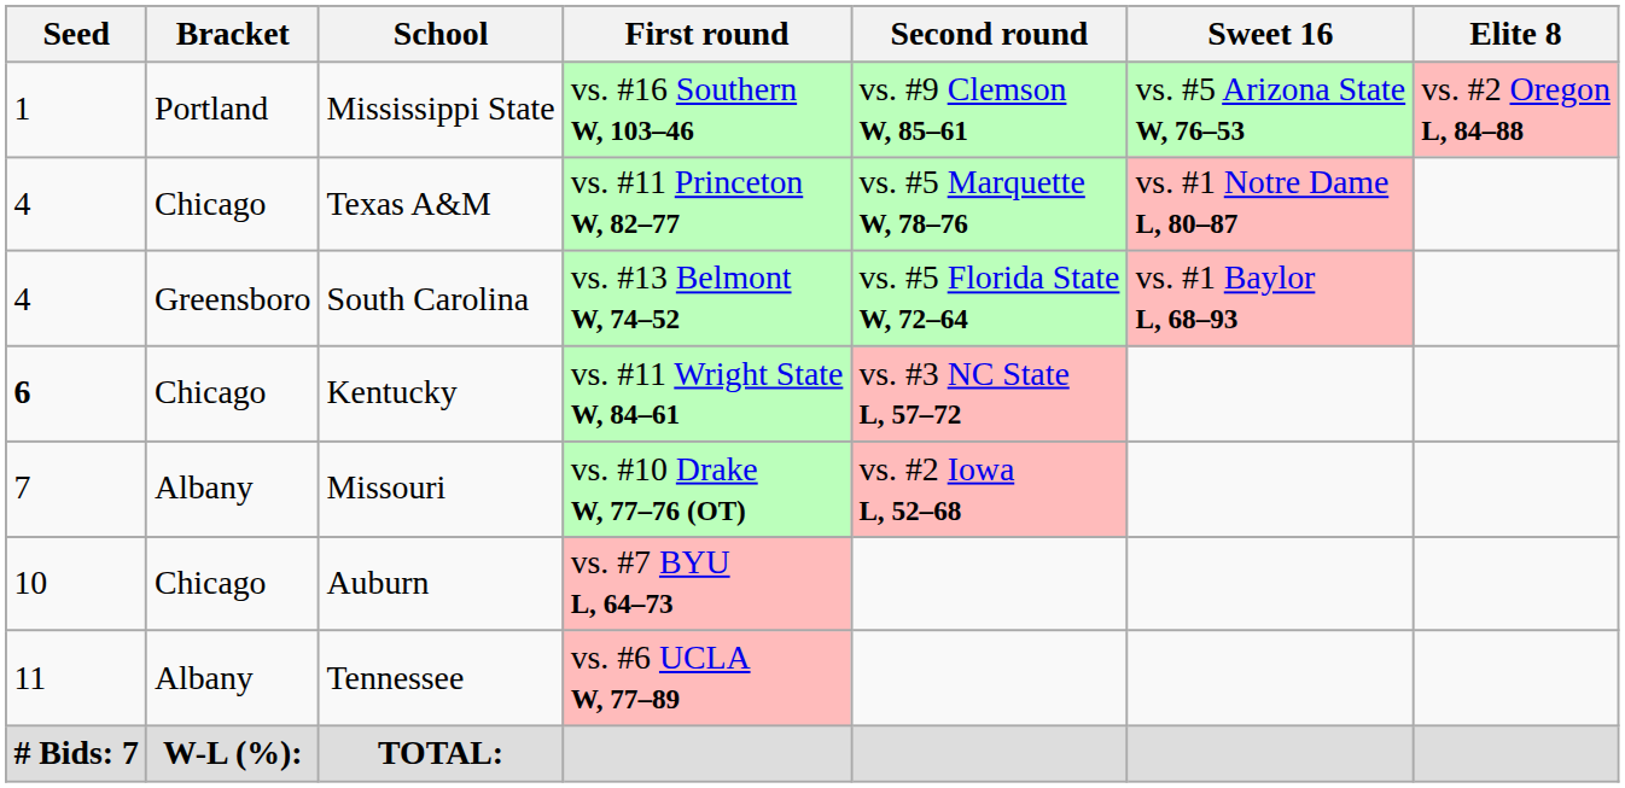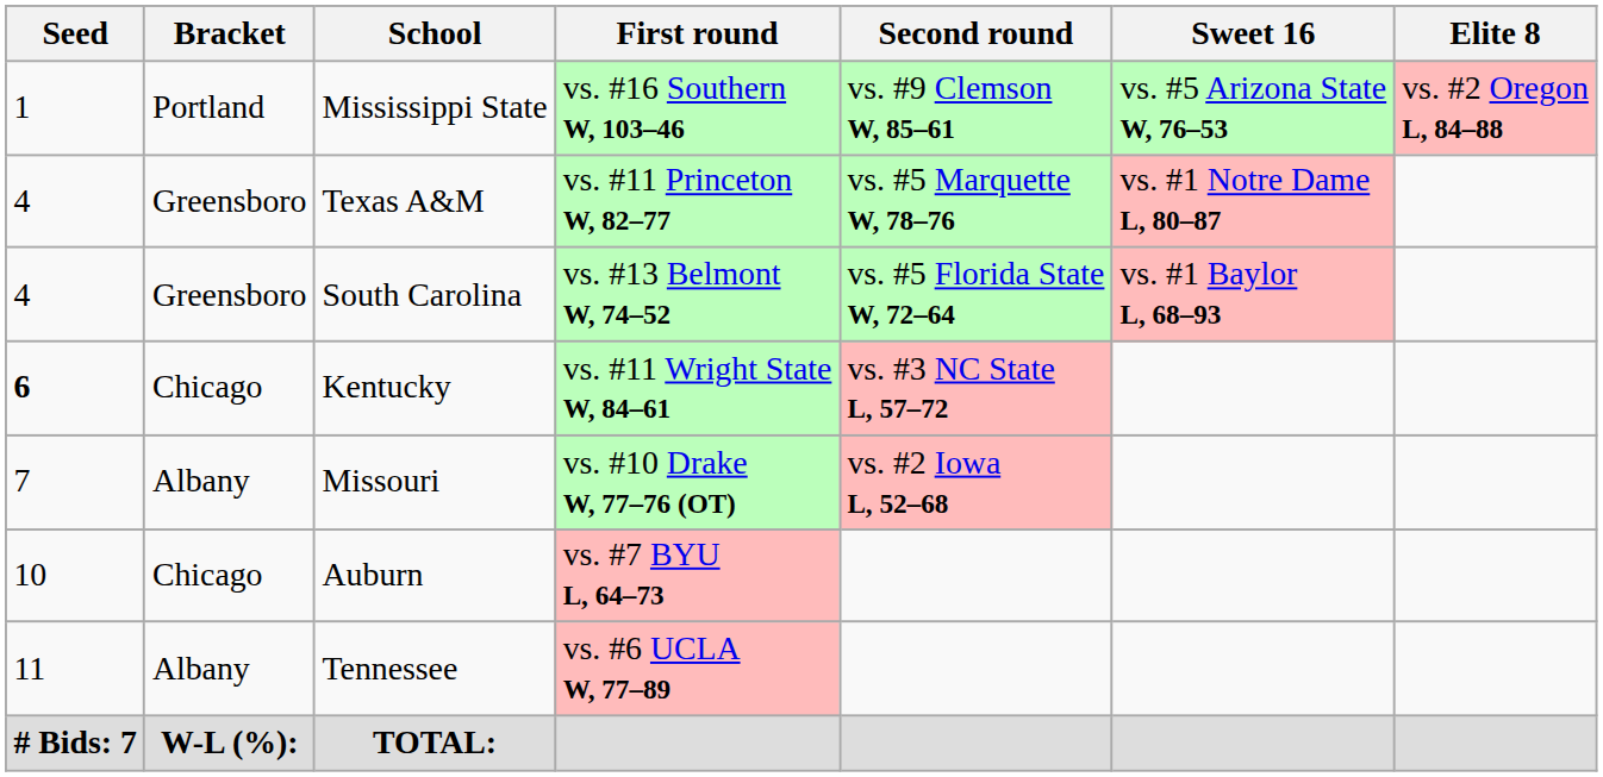Texas A&M | Bracket: Chicago -> Greensboro
